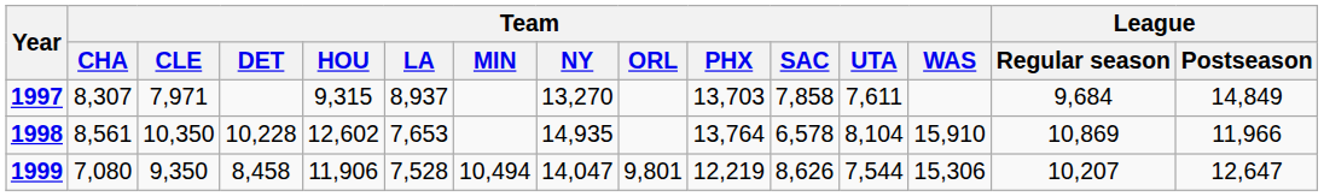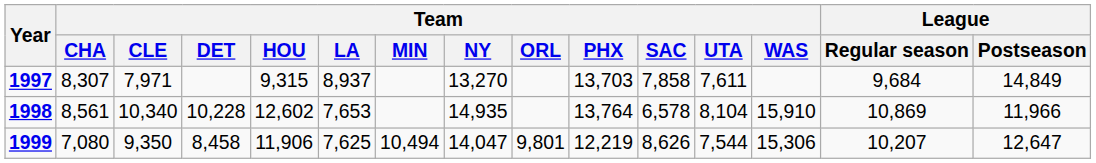1998 | Team / CLE: 10,350 -> 10,340
1999 | Team / LA: 7,528 -> 7,625
